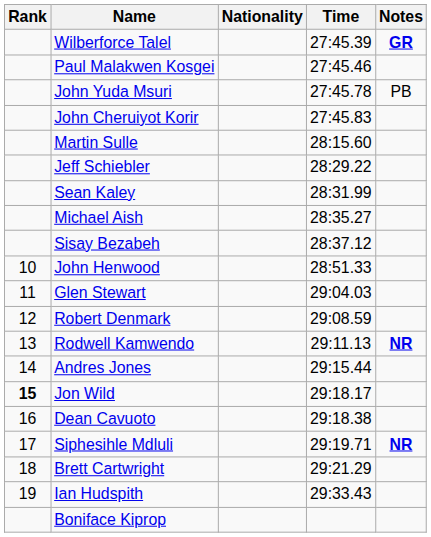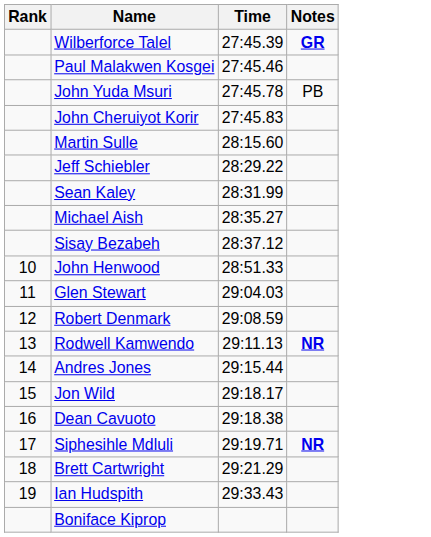- column: Nationality
Jon Wild | Rank: bold -> normal
